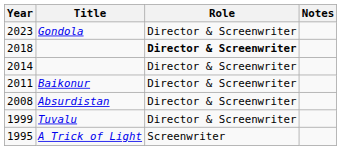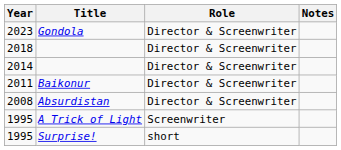2018 | Role: bold -> normal
- row: 1999 | Tuvalu | Director & Screenwriter
+ row: 1995 | Surprise! | short
